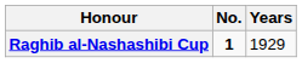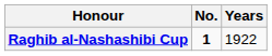Raghib al-Nashashibi Cup | Years: 1929 -> 1922
